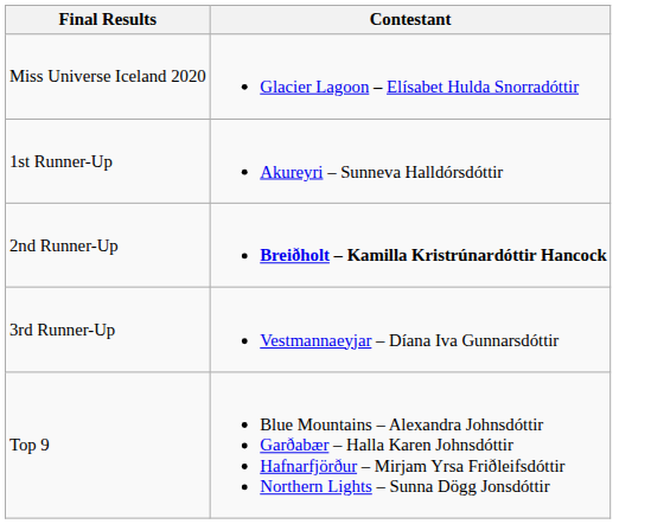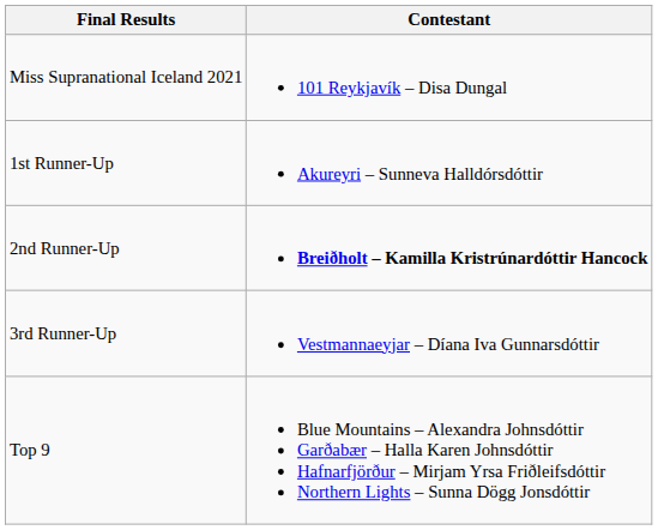- row: Miss Universe Iceland 2020 | Glacier Lagoon – Elísabet Hulda Snorradóttir
+ row: Miss Supranational Iceland 2021 | 101 Reykjavík – Disa Dungal
